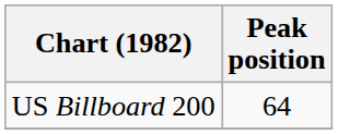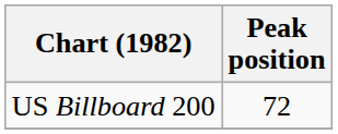US Billboard 200 | Peak position: 64 -> 72
